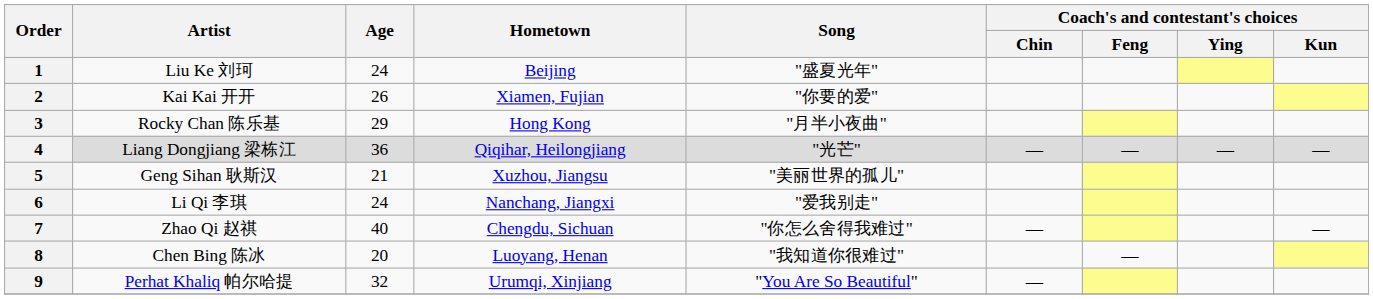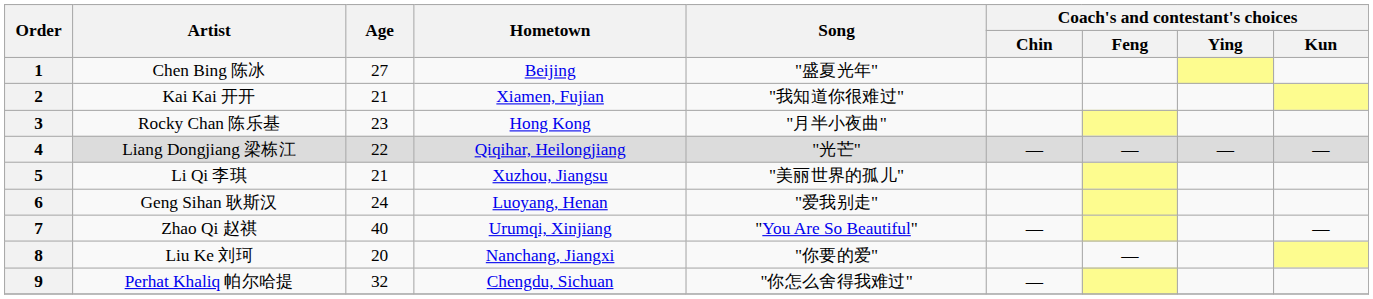1 | Artist: Liu Ke 刘珂 -> Chen Bing 陈冰
1 | Age: 24 -> 27
2 | Age: 26 -> 21
2 | Song: "你要的爱" -> "我知道你很难过"
3 | Age: 29 -> 23
4 | Age: 36 -> 22
5 | Artist: Geng Sihan 耿斯汉 -> Li Qi 李琪
6 | Artist: Li Qi 李琪 -> Geng Sihan 耿斯汉
6 | Hometown: Nanchang, Jiangxi -> Luoyang, Henan
7 | Hometown: Chengdu, Sichuan -> Urumqi, Xinjiang
7 | Song: "你怎么舍得我难过" -> "You Are So Beautiful"
8 | Artist: Chen Bing 陈冰 -> Liu Ke 刘珂
8 | Hometown: Luoyang, Henan -> Nanchang, Jiangxi
8 | Song: "我知道你很难过" -> "你要的爱"
9 | Hometown: Urumqi, Xinjiang -> Chengdu, Sichuan
9 | Song: "You Are So Beautiful" -> "你怎么舍得我难过"
